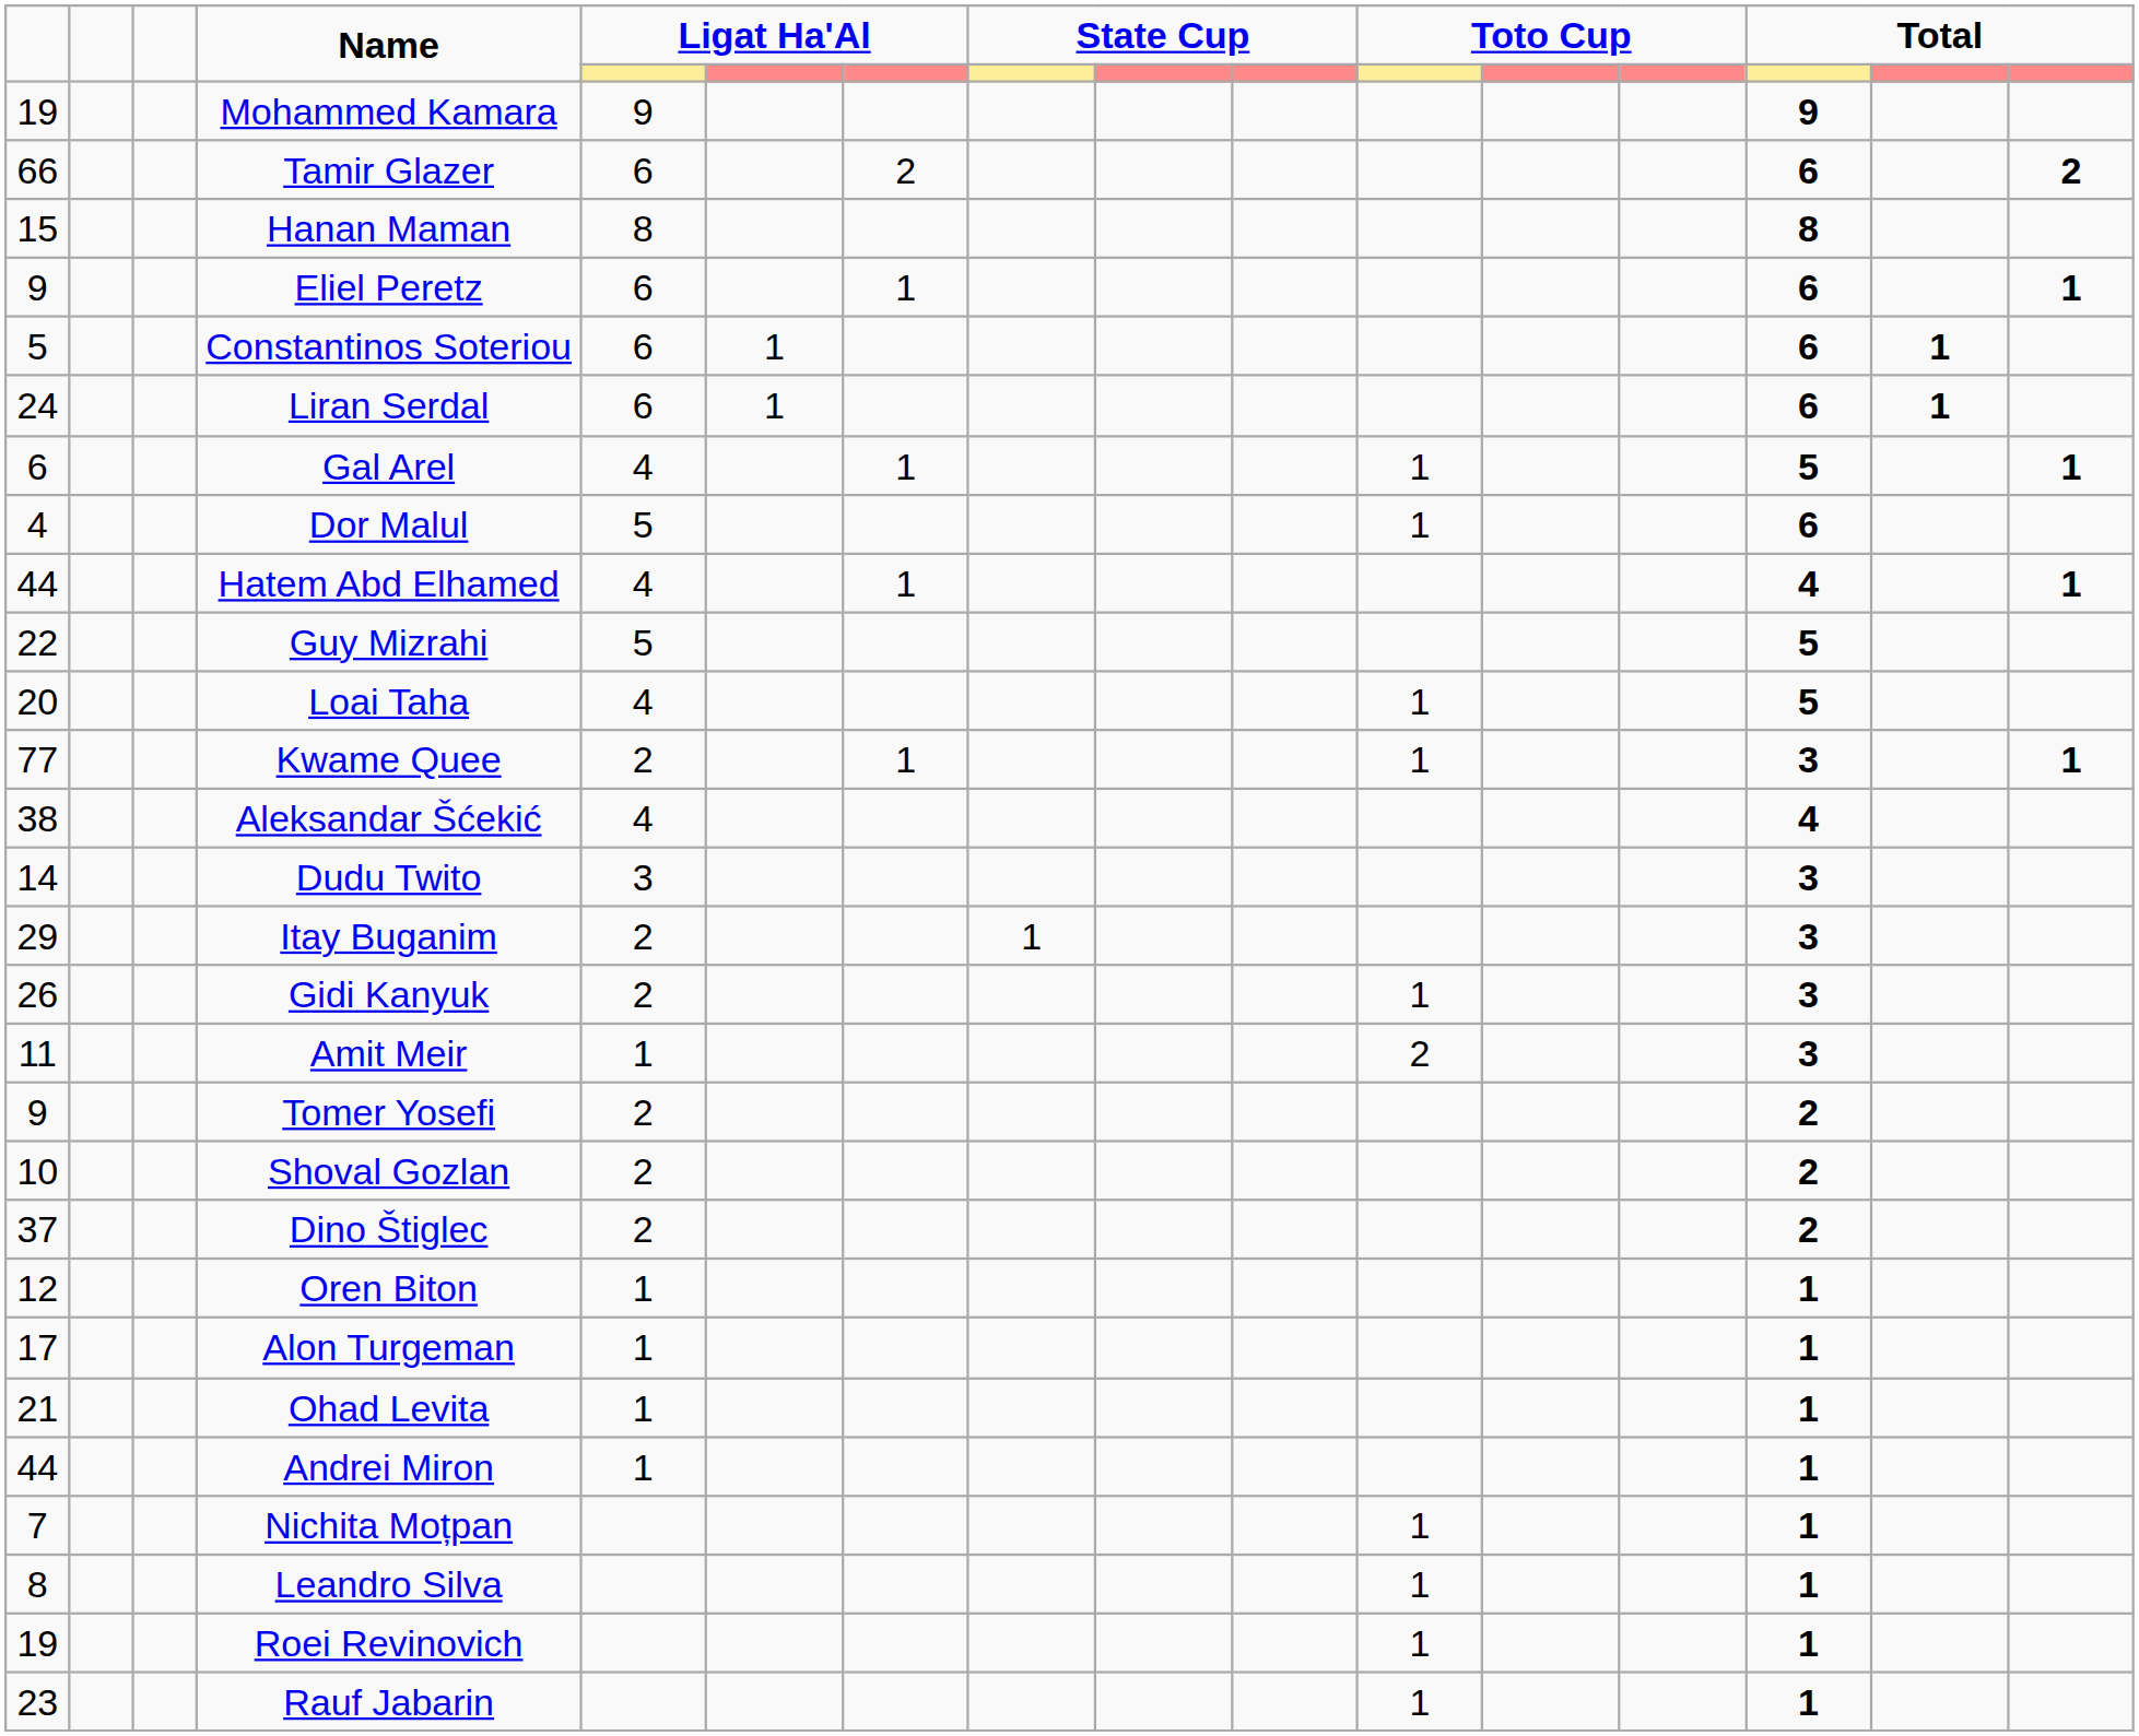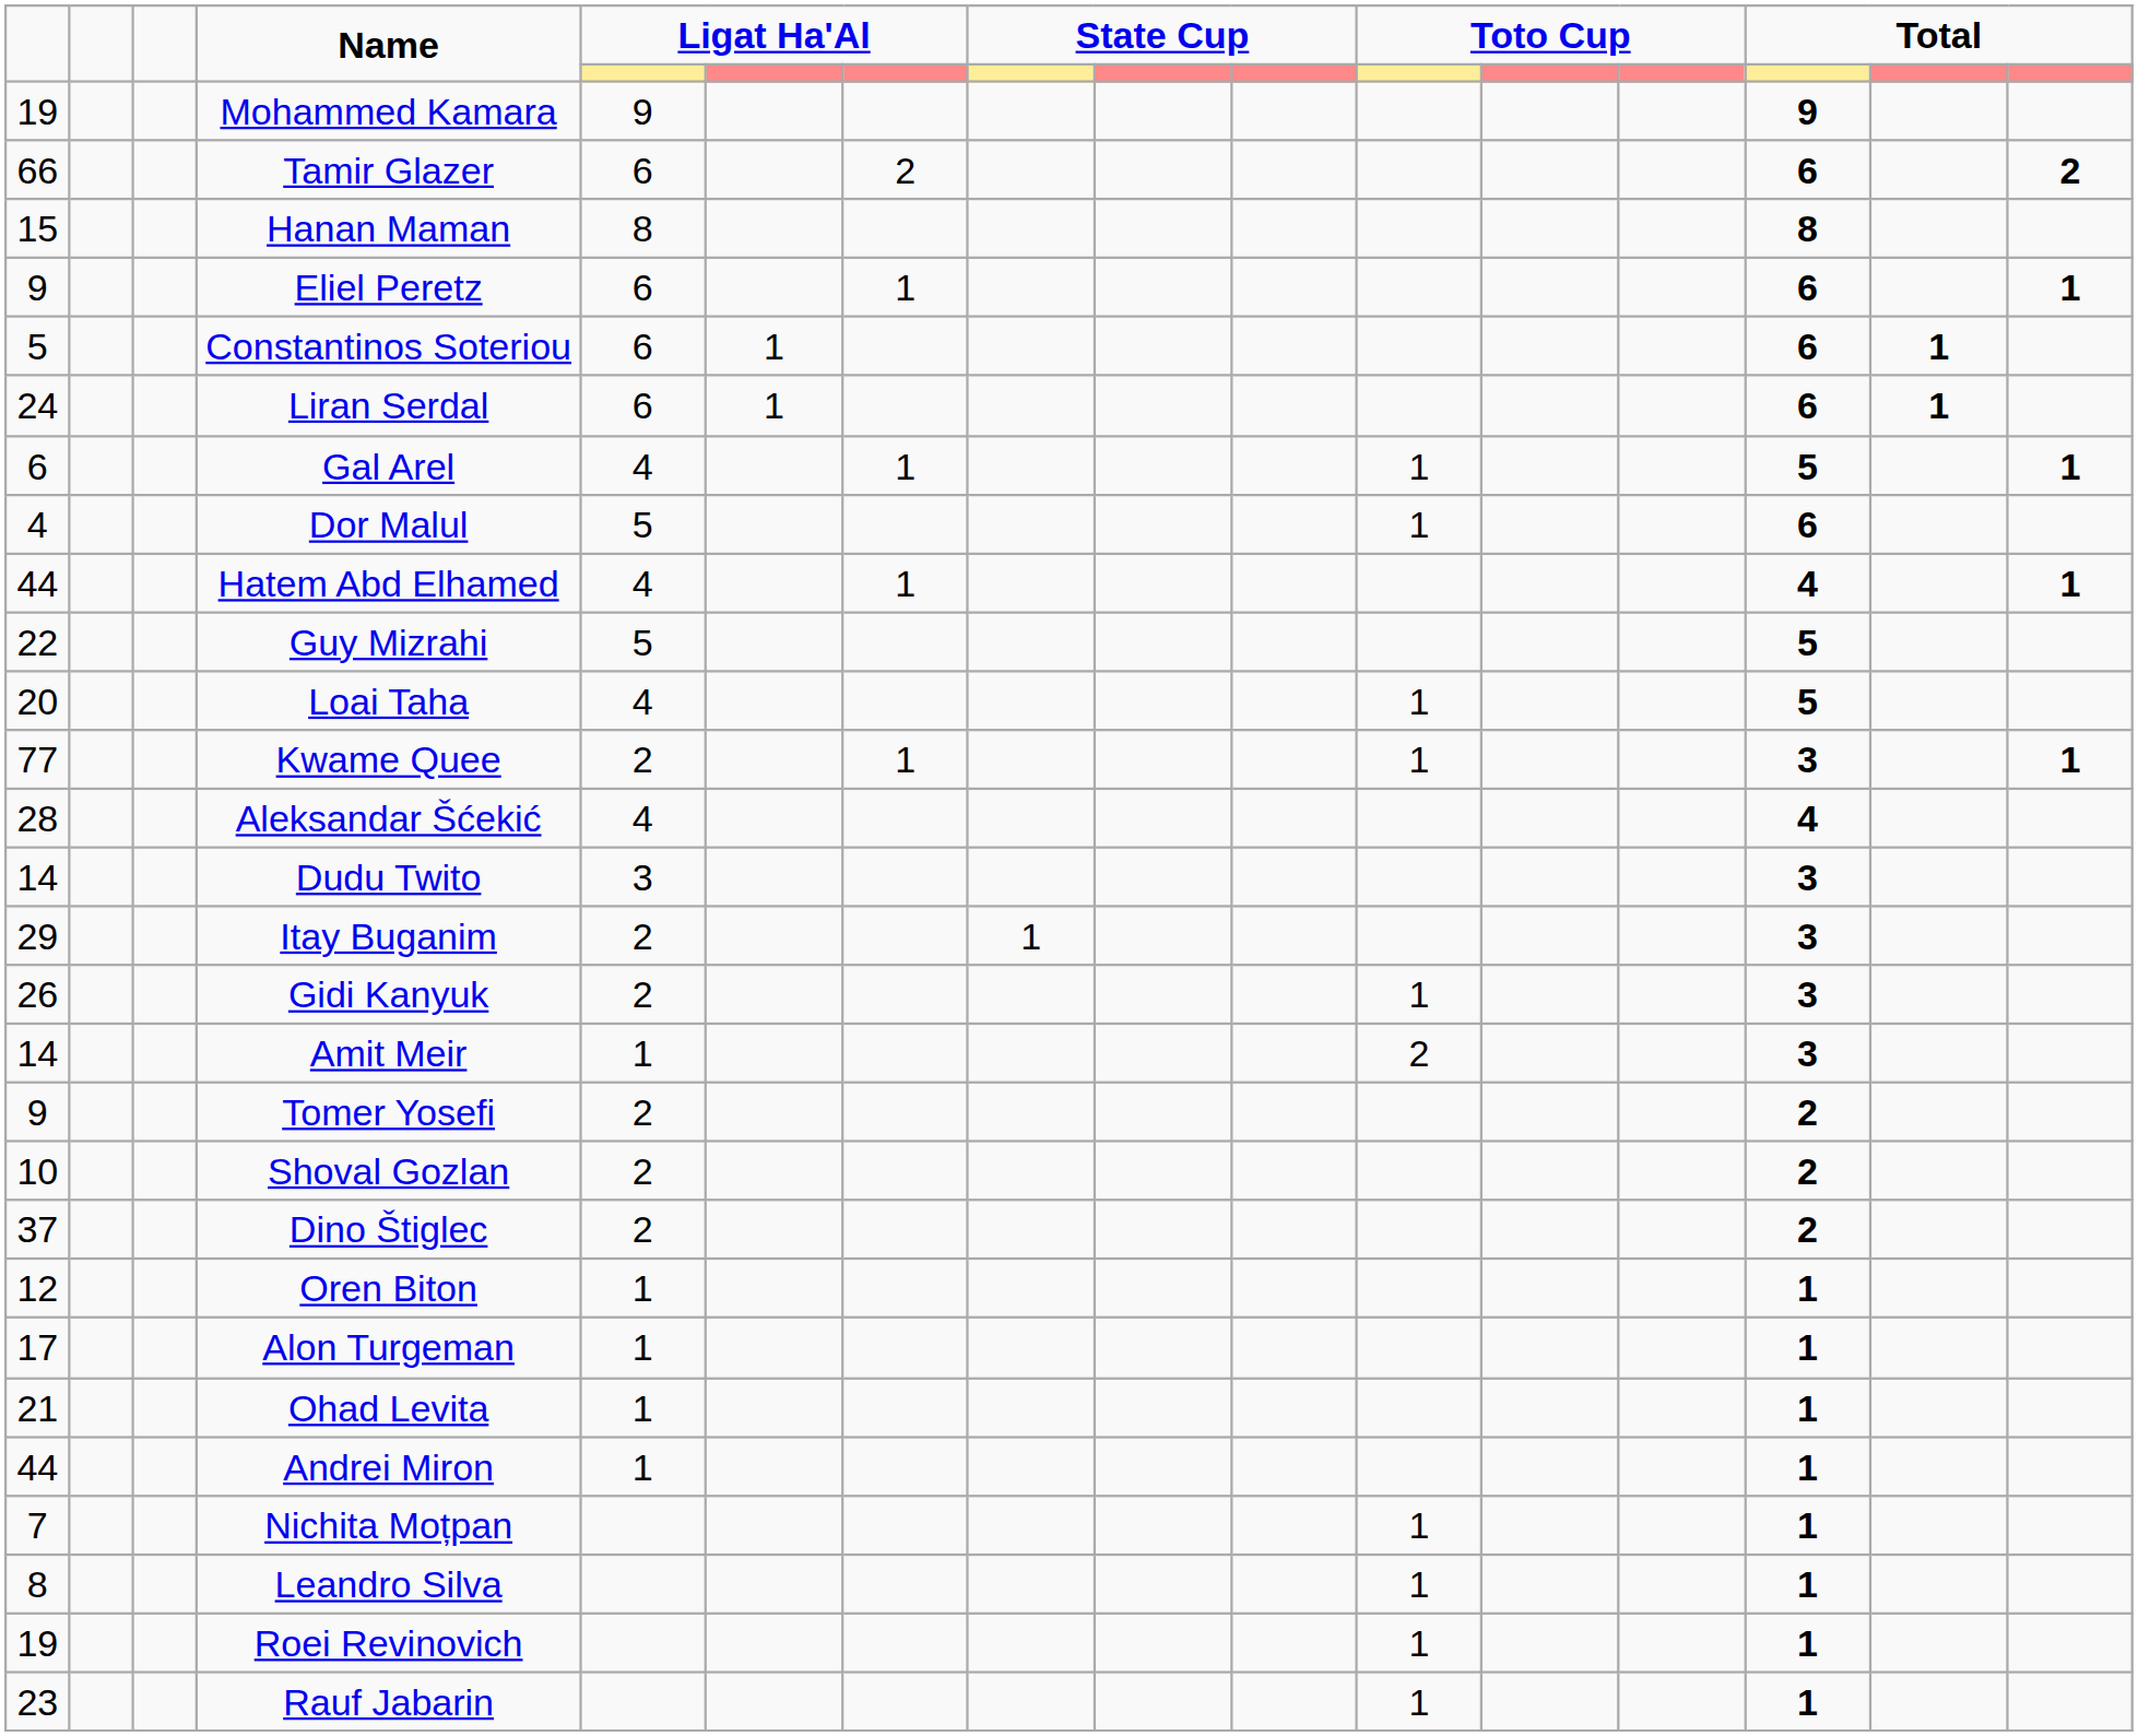Aleksandar Šćekić | column 1: 38 -> 28
Amit Meir | column 1: 11 -> 14
